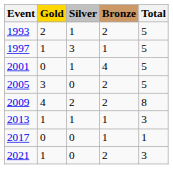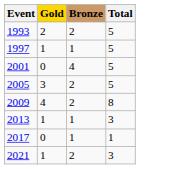- column: Silver | 1 | 3 | 1 | 0 | 2 | 1 | 0 | 0
